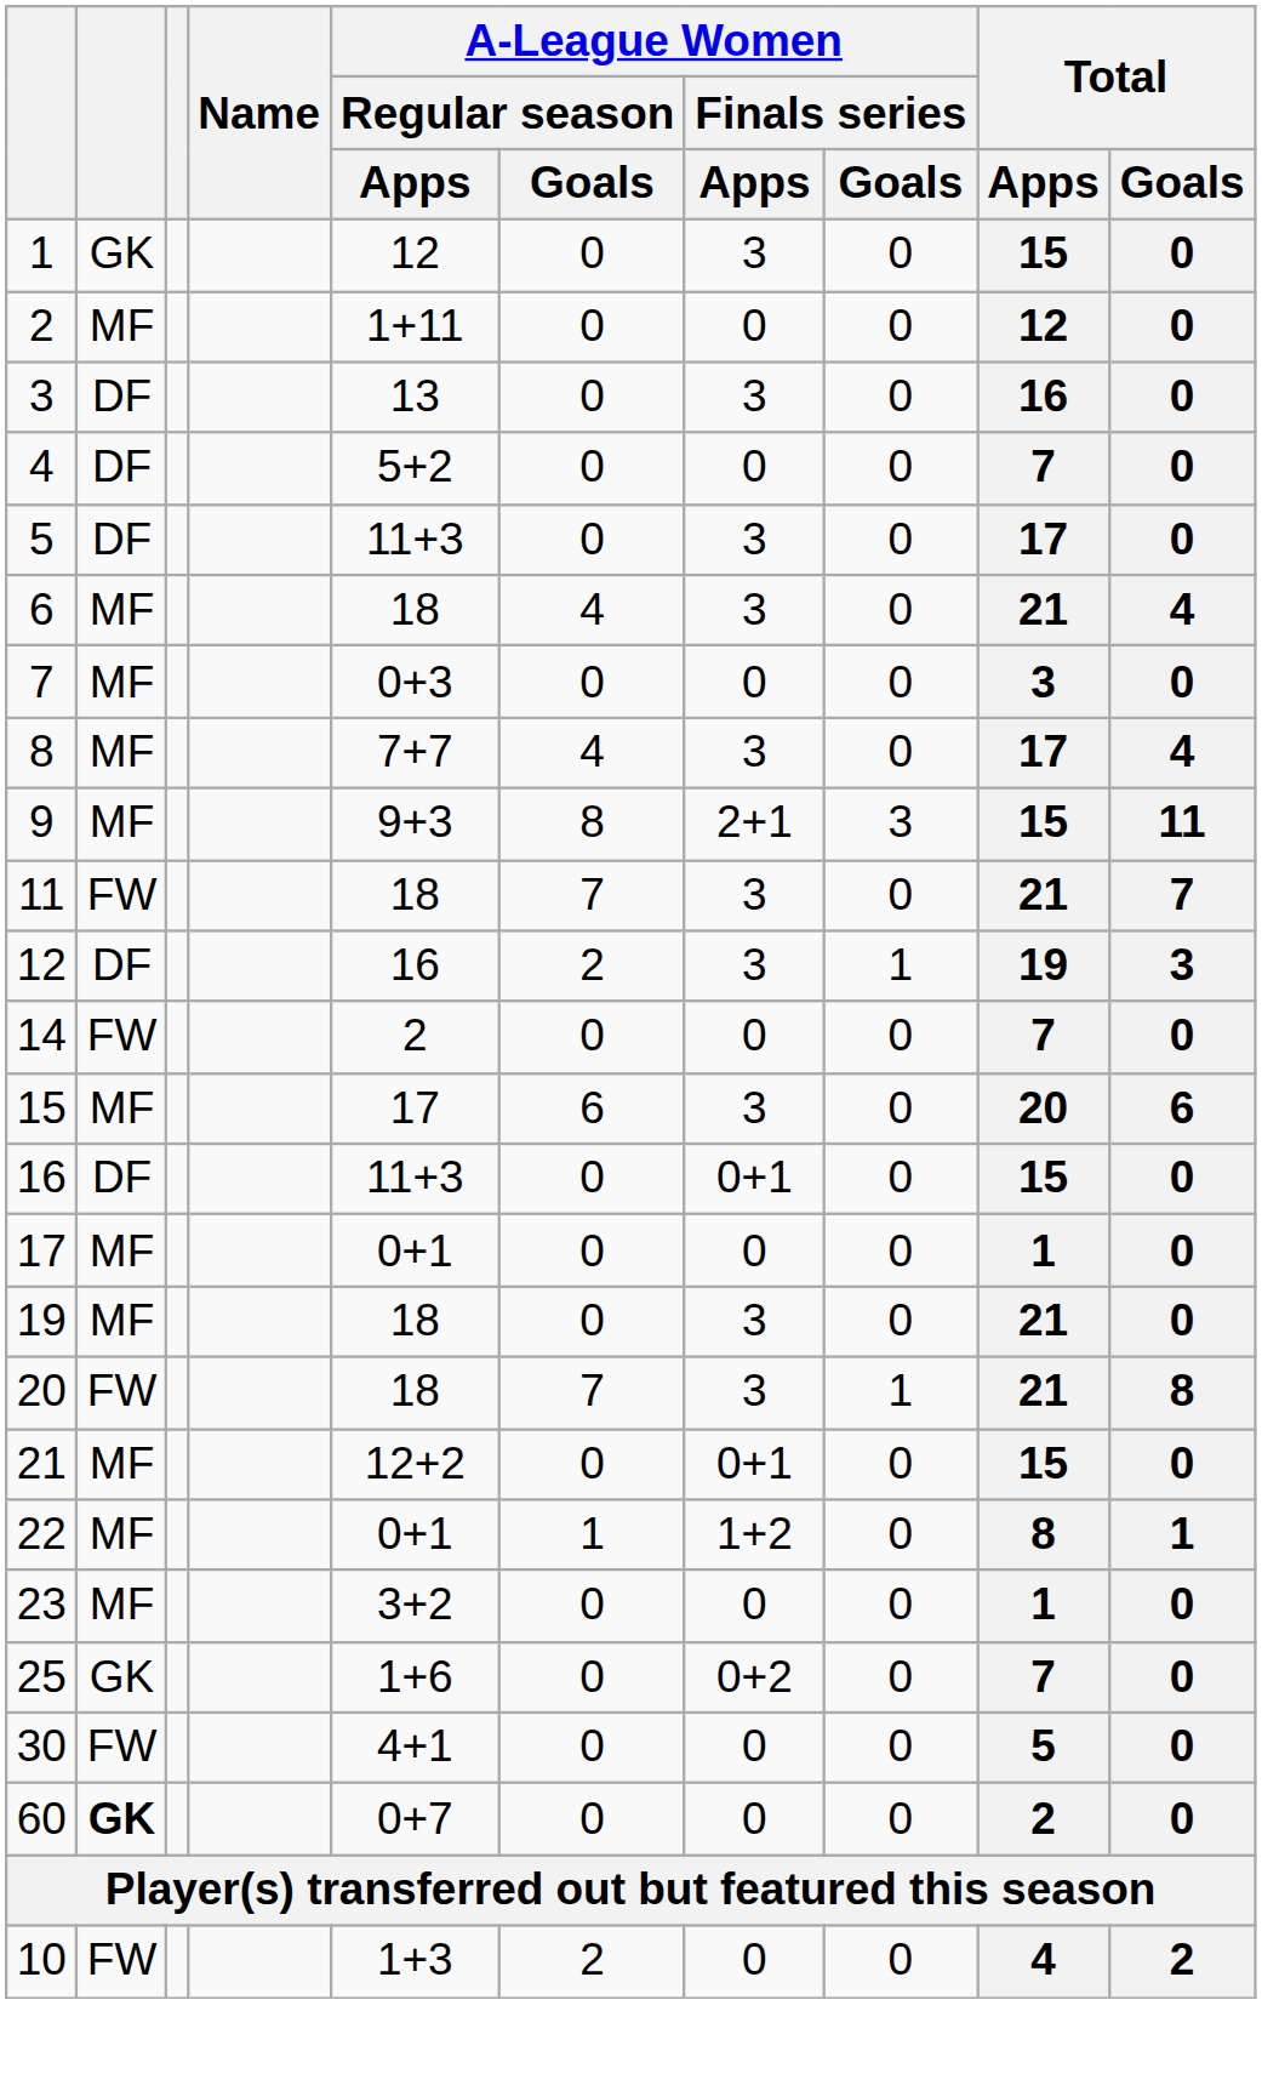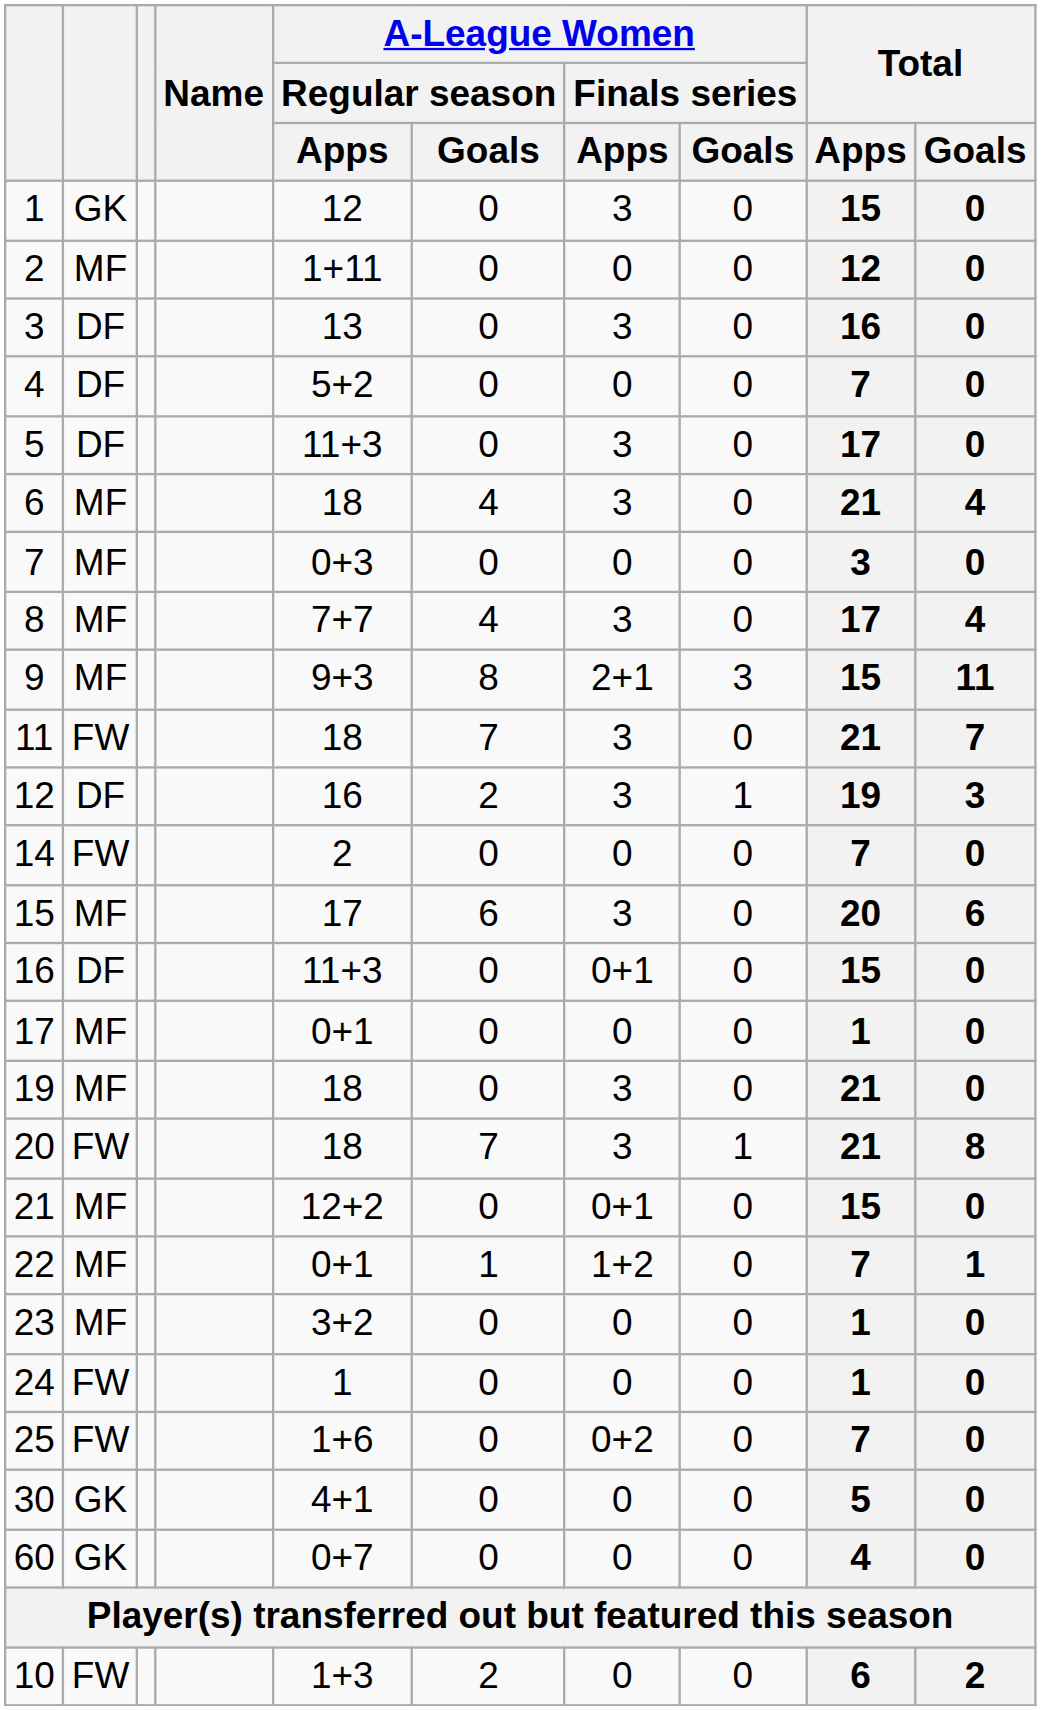22 | Total / Apps: 8 -> 7
+ row: 24 | FW | 1 | 0 | 0 | 0 | 1 | 0
25 | column 2: GK -> FW
30 | column 2: FW -> GK
60 | column 2: bold -> normal
60 | Total / Apps: 2 -> 4
10 | Total / Apps: 4 -> 6
